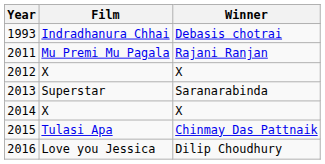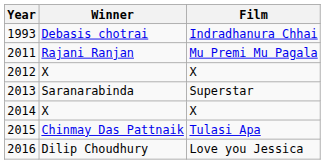columns swapped: Film <-> Winner
